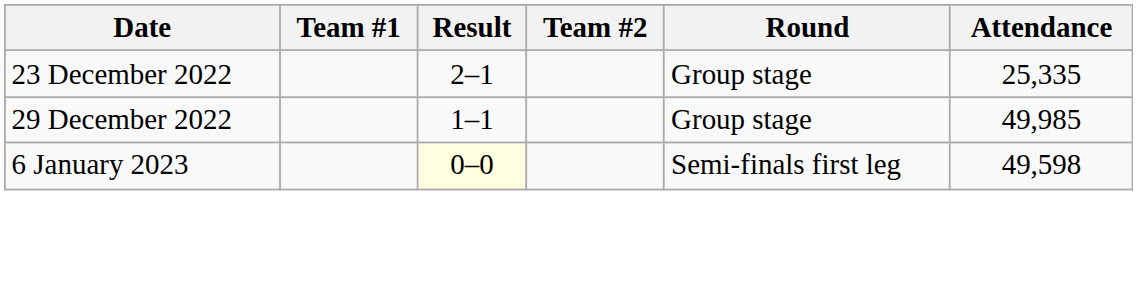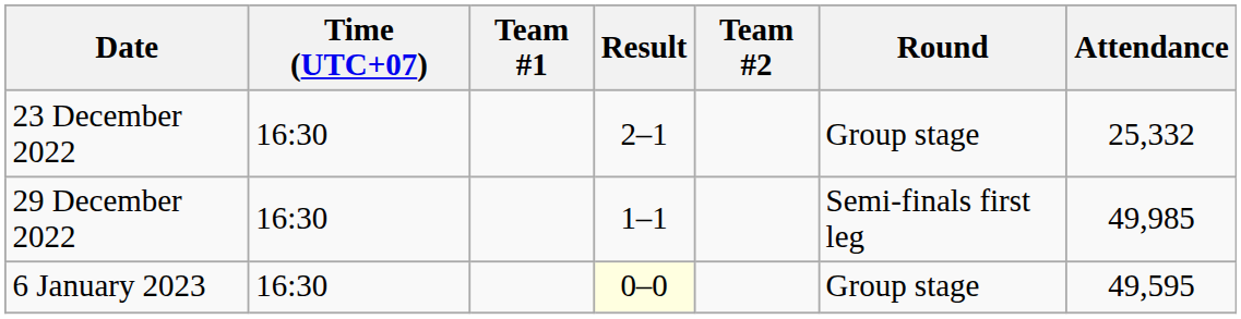+ column: Time (UTC+07) | 16:30 | 16:30 | 16:30
23 December 2022 | Attendance: 25,335 -> 25,332
29 December 2022 | Round: Group stage -> Semi-finals first leg
6 January 2023 | Round: Semi-finals first leg -> Group stage
6 January 2023 | Attendance: 49,598 -> 49,595
